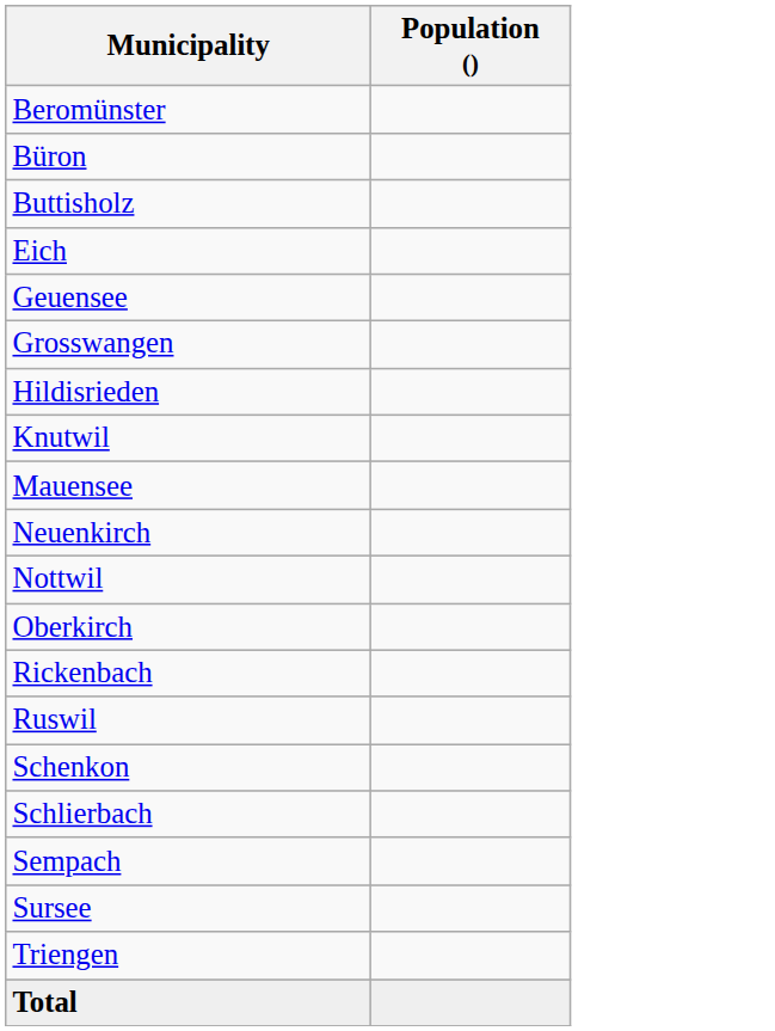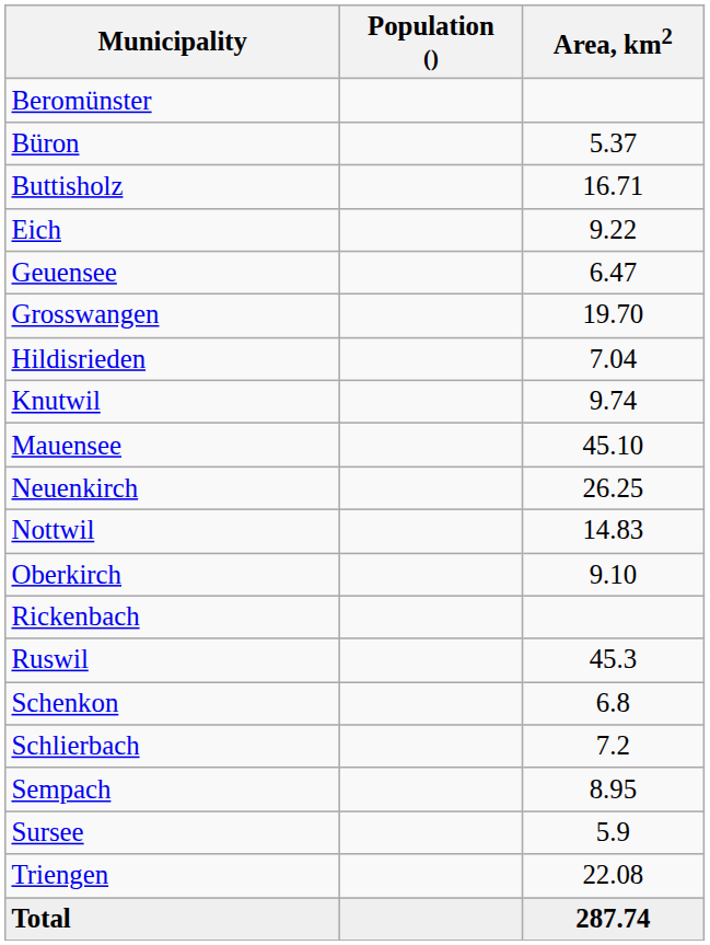+ column: Area, km2 | 5.37 | 16.71 | 9.22 | 6.47 | 19.70 | 7.04 | 9.74 | 45.10 | 26.25 | 14.83 | 9.10 | 45.3 | 6.8 | 7.2 | 8.95 | 5.9 | 22.08 | 287.74
